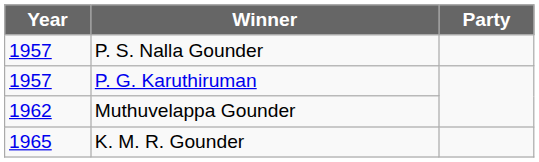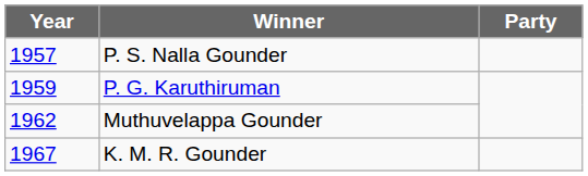P. G. Karuthiruman | Year: 1957 -> 1959
K. M. R. Gounder | Year: 1965 -> 1967
